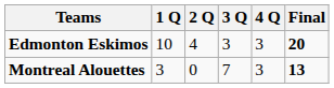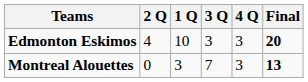columns swapped: 1 Q <-> 2 Q
